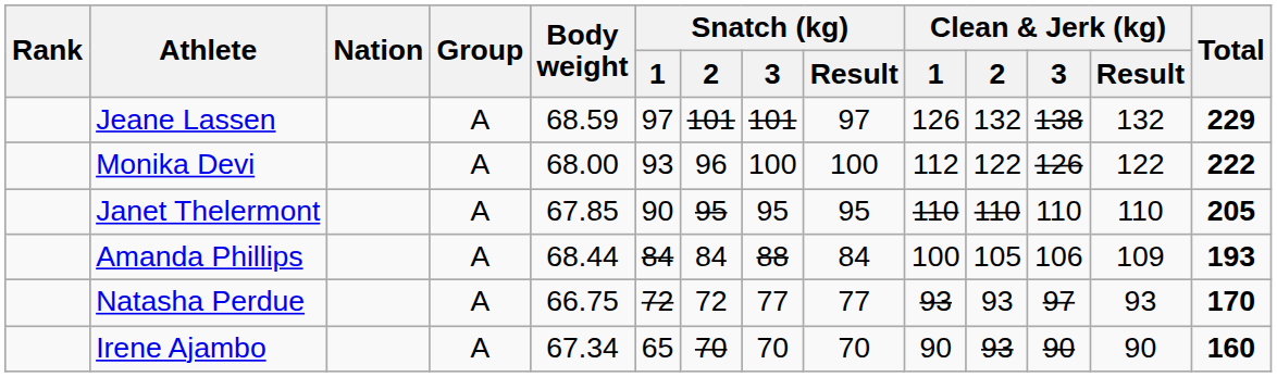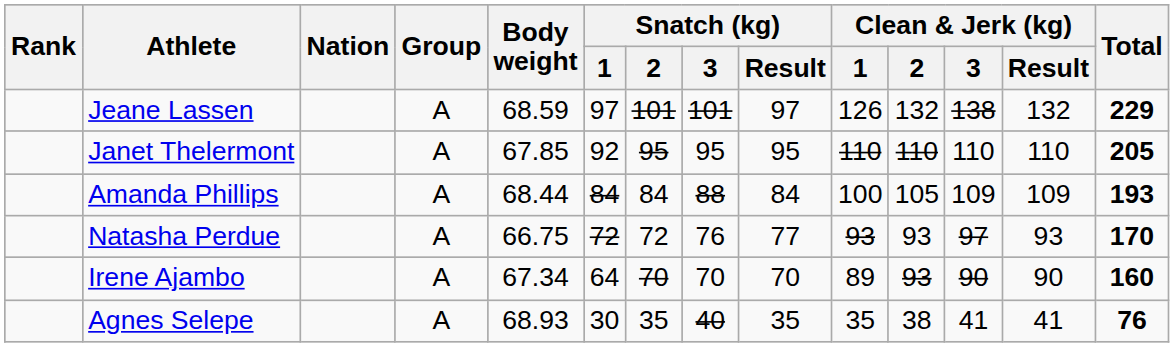- row: Monika Devi | A | 68.00 | 93 | 96 | 100 | 100 | 112 | 122 | 126 | 122 | 222
Janet Thelermont | Snatch (kg) / 1: 90 -> 92
Amanda Phillips | Clean & Jerk (kg) / 3: 106 -> 109
Natasha Perdue | Snatch (kg) / 3: 77 -> 76
Irene Ajambo | Snatch (kg) / 1: 65 -> 64
Irene Ajambo | Clean & Jerk (kg) / 1: 90 -> 89
+ row: Agnes Selepe | A | 68.93 | 30 | 35 | 40 | 35 | 35 | 38 | 41 | 41 | 76
